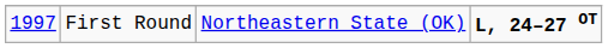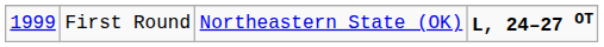First Round | column 1: 1997 -> 1999
